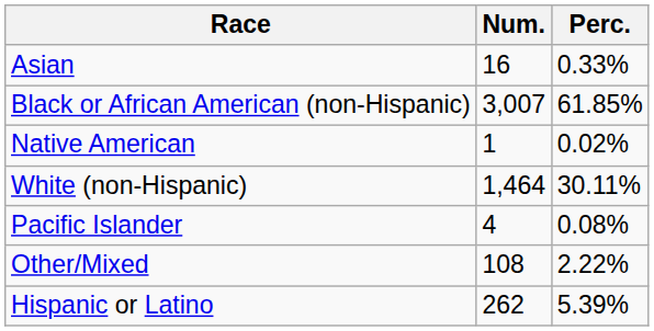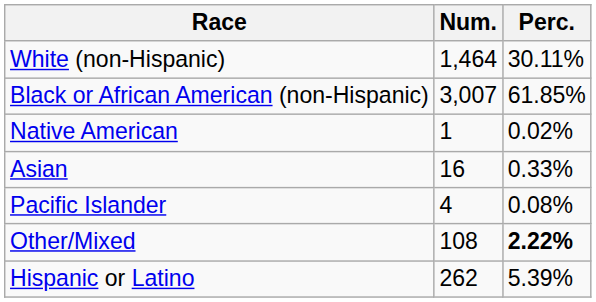rows swapped: White (non-Hispanic) <-> Asian
Other/Mixed | Perc.: normal -> bold
